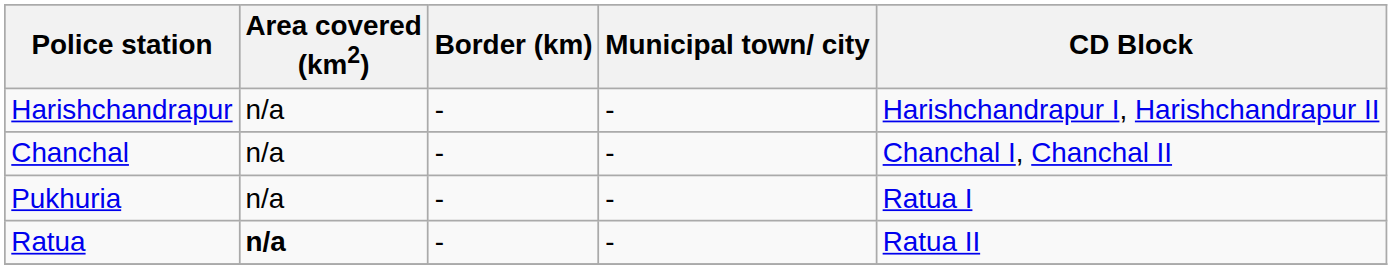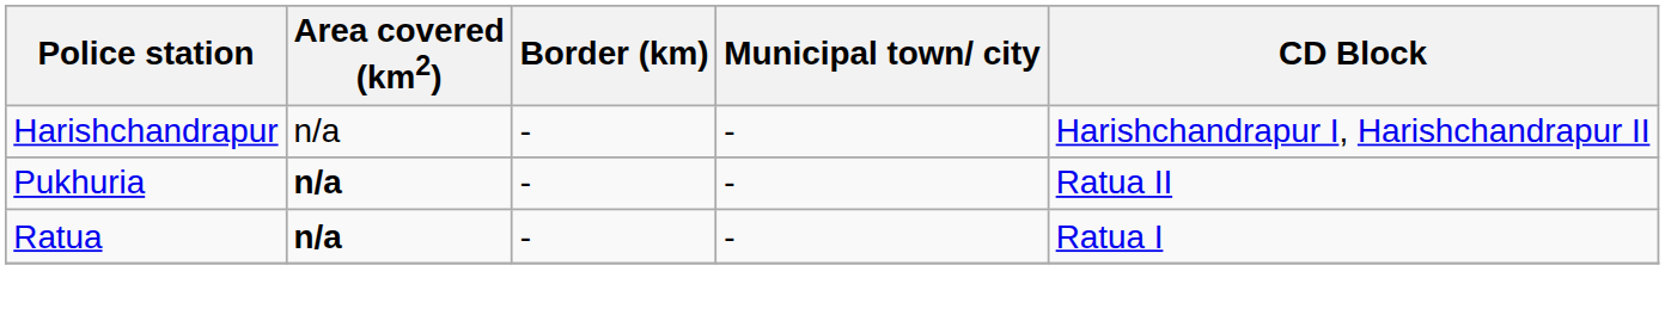- row: Chanchal | n/a | - | - | Chanchal I, Chanchal II
Pukhuria | Area covered (km2): normal -> bold
Pukhuria | CD Block: Ratua I -> Ratua II
Ratua | CD Block: Ratua II -> Ratua I
